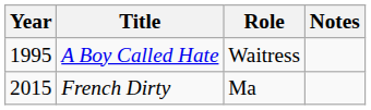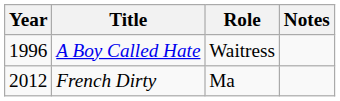A Boy Called Hate | Year: 1995 -> 1996
French Dirty | Year: 2015 -> 2012
